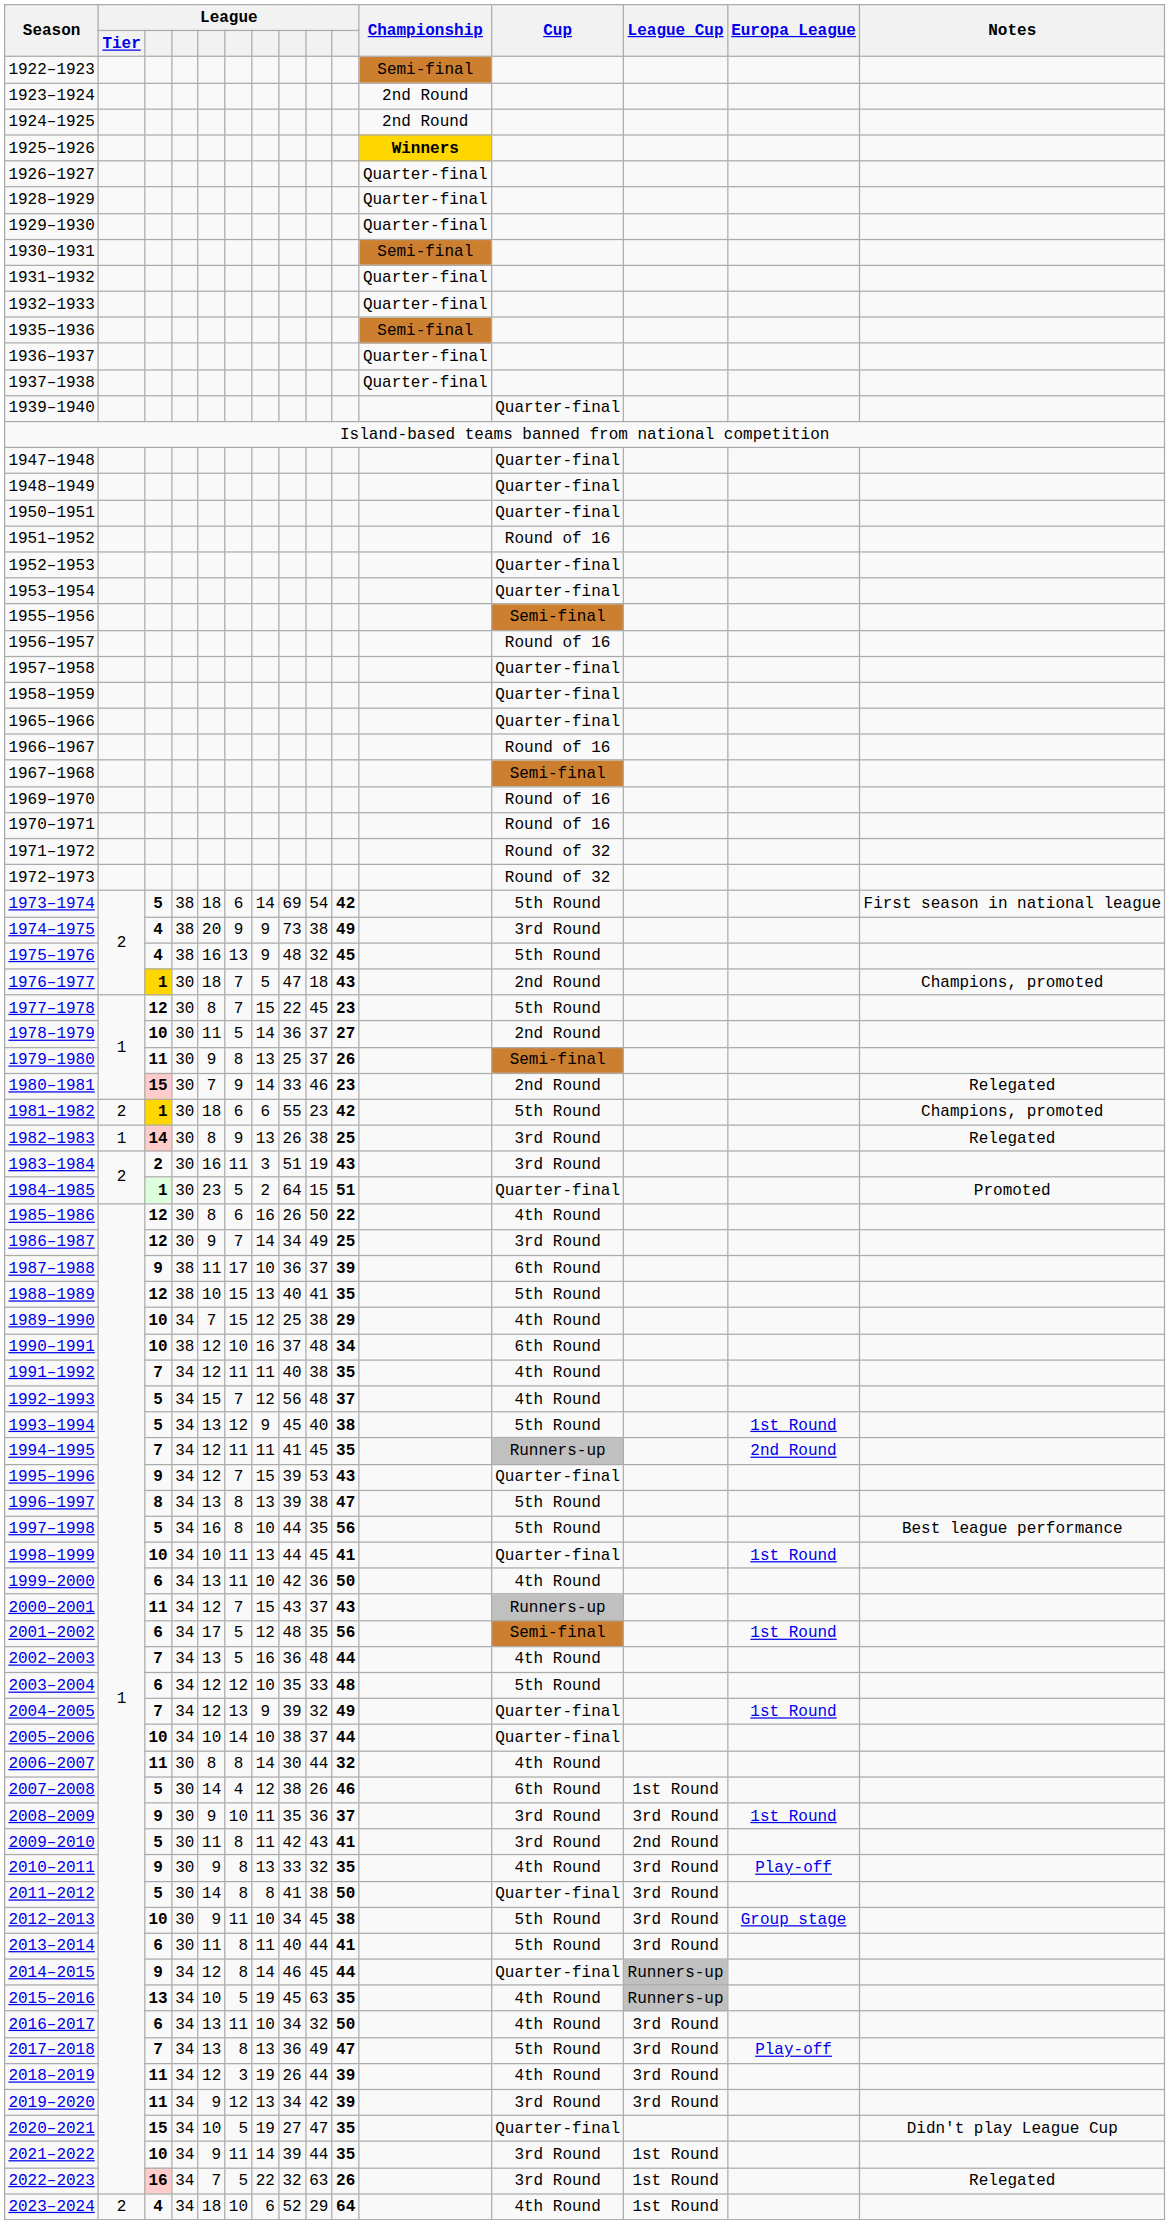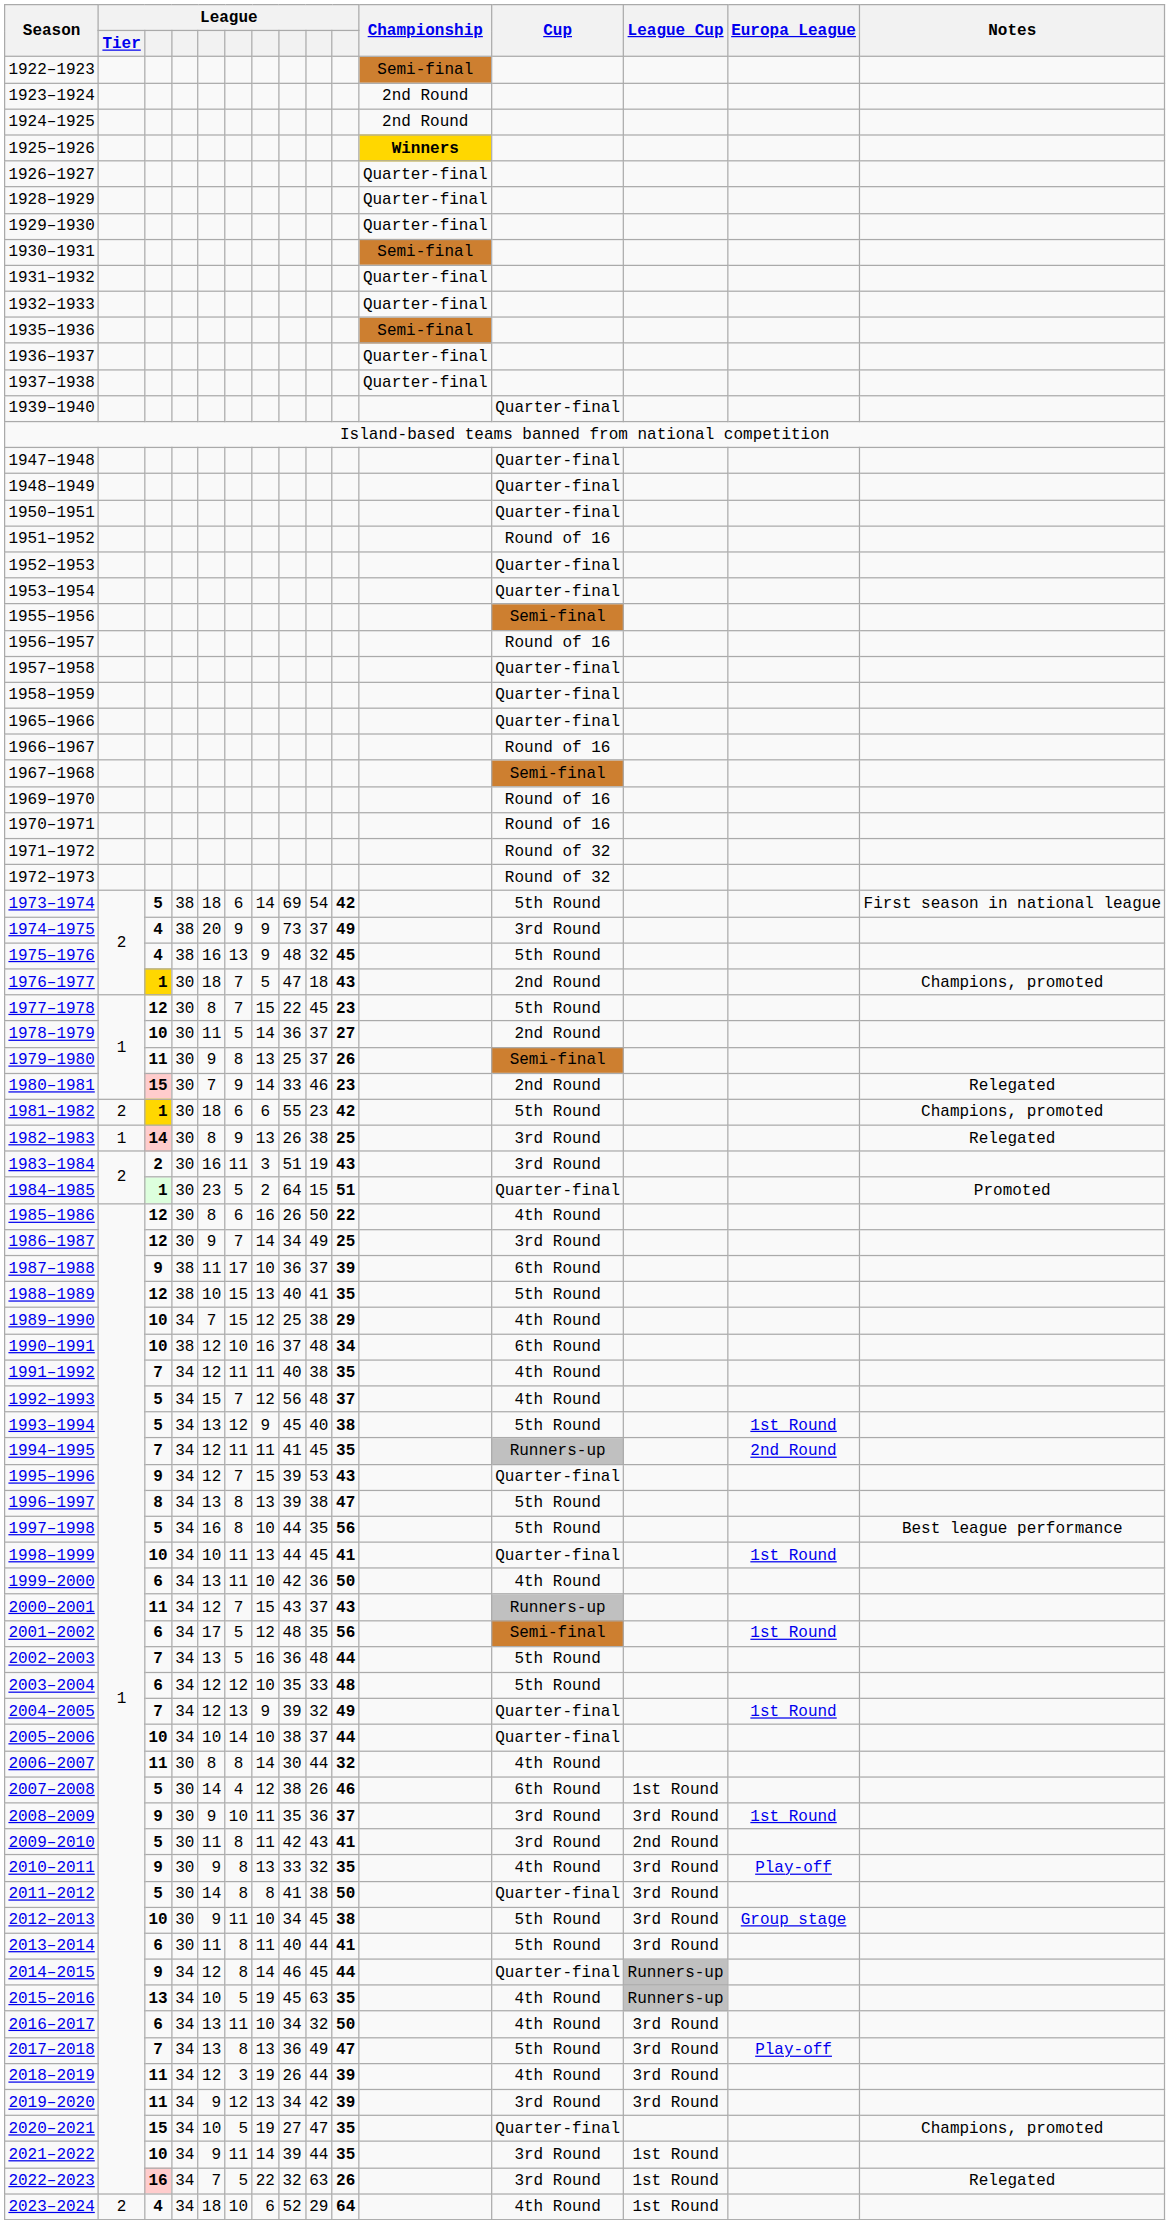1974–1975 | column 9: 38 -> 37
2002–2003 | Cup: 4th Round -> 5th Round
2020–2021 | Notes: Didn't play League Cup -> Champions, promoted
